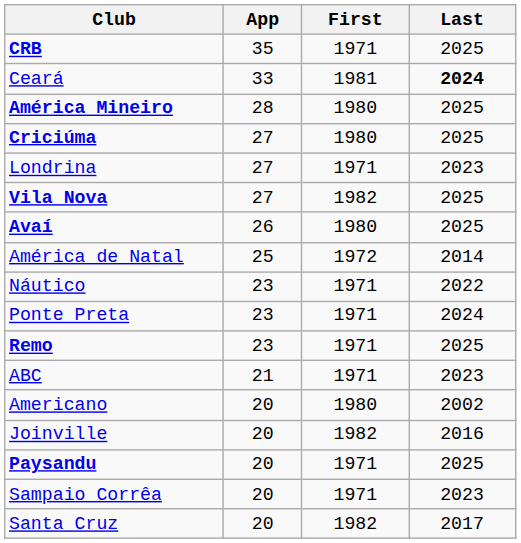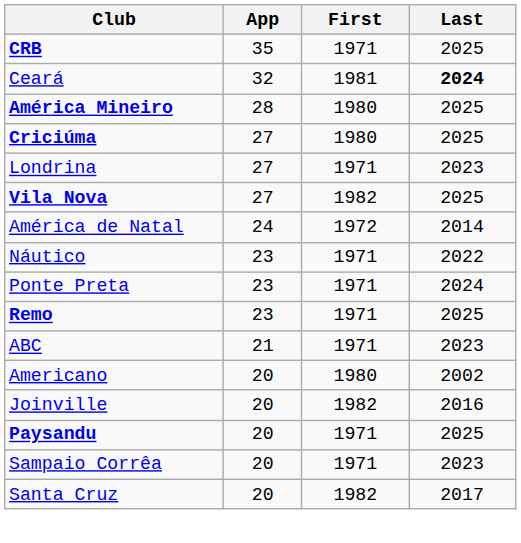Ceará | App: 33 -> 32
- row: Avaí | 26 | 1980 | 2025
América de Natal | App: 25 -> 24
